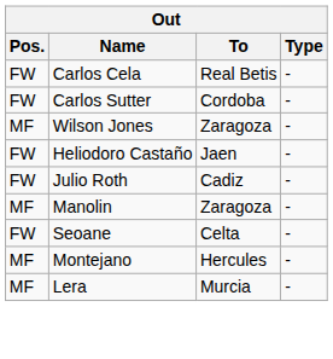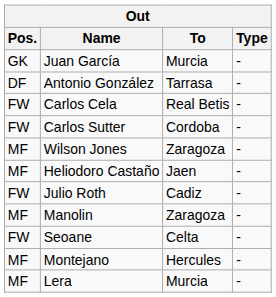+ row: GK | Juan García | Murcia | -
+ row: DF | Antonio González | Tarrasa | -
Heliodoro Castaño | Pos.: FW -> MF
